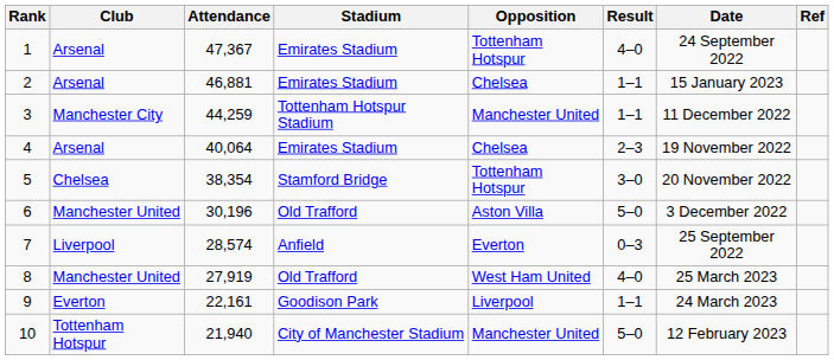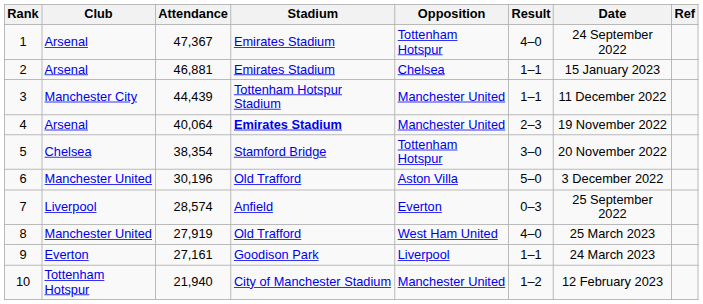3 | Attendance: 44,259 -> 44,439
4 | Stadium: normal -> bold
4 | Opposition: Chelsea -> Manchester United
9 | Attendance: 22,161 -> 27,161
10 | Result: 5–0 -> 1–2
